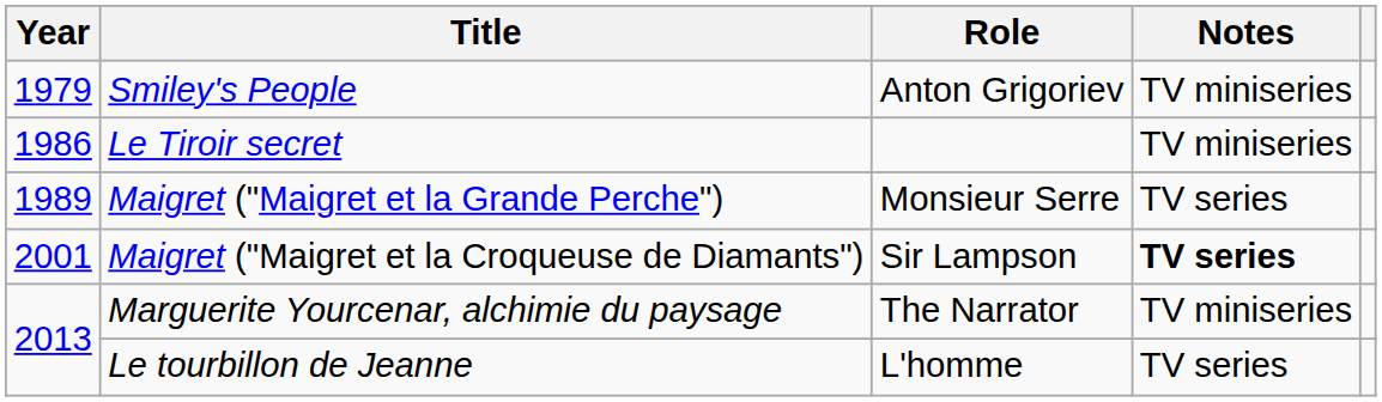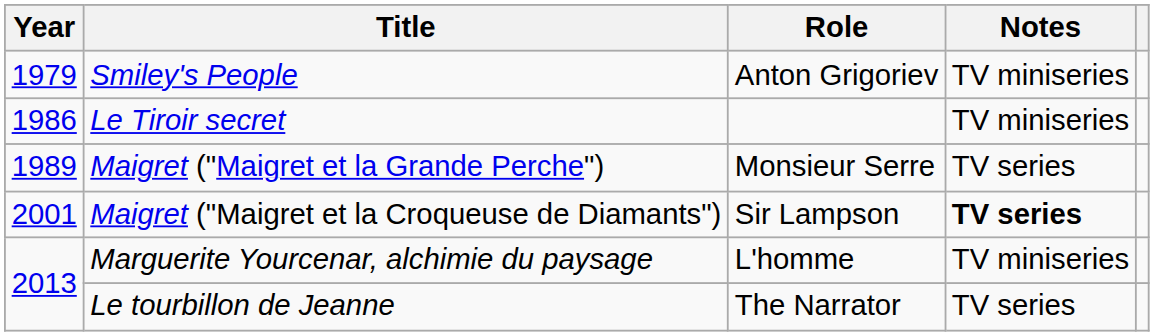Marguerite Yourcenar, alchimie du paysage | Role: The Narrator -> L'homme
Le tourbillon de Jeanne | Role: L'homme -> The Narrator
